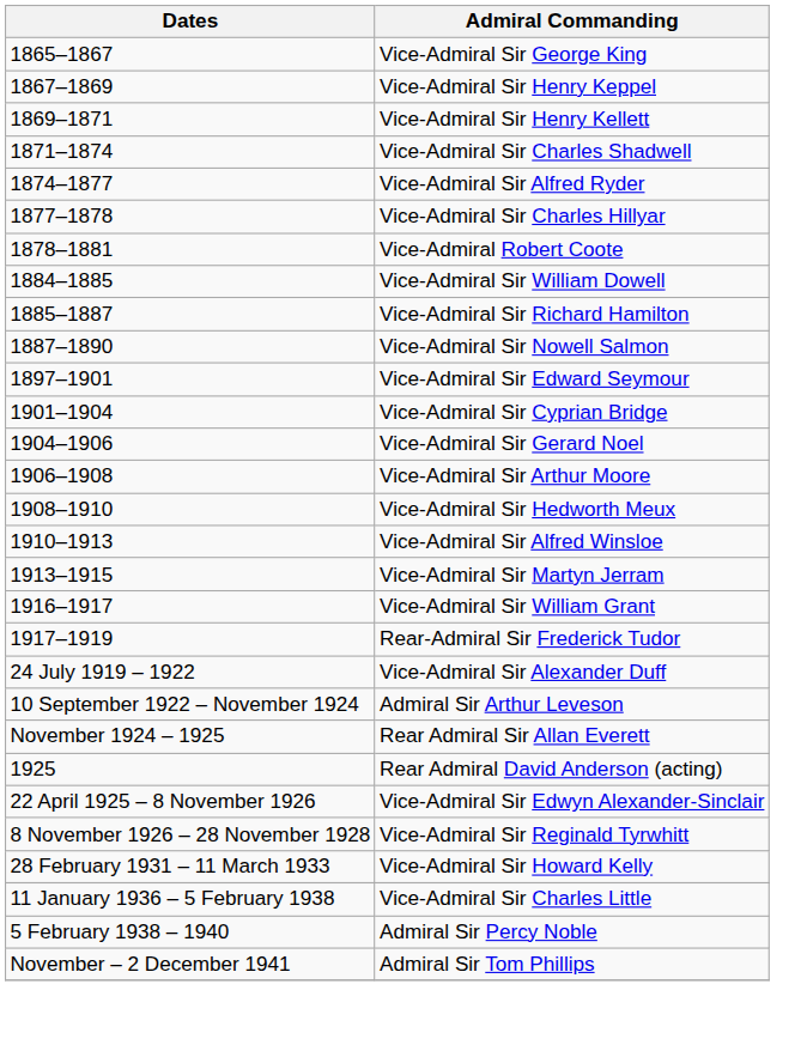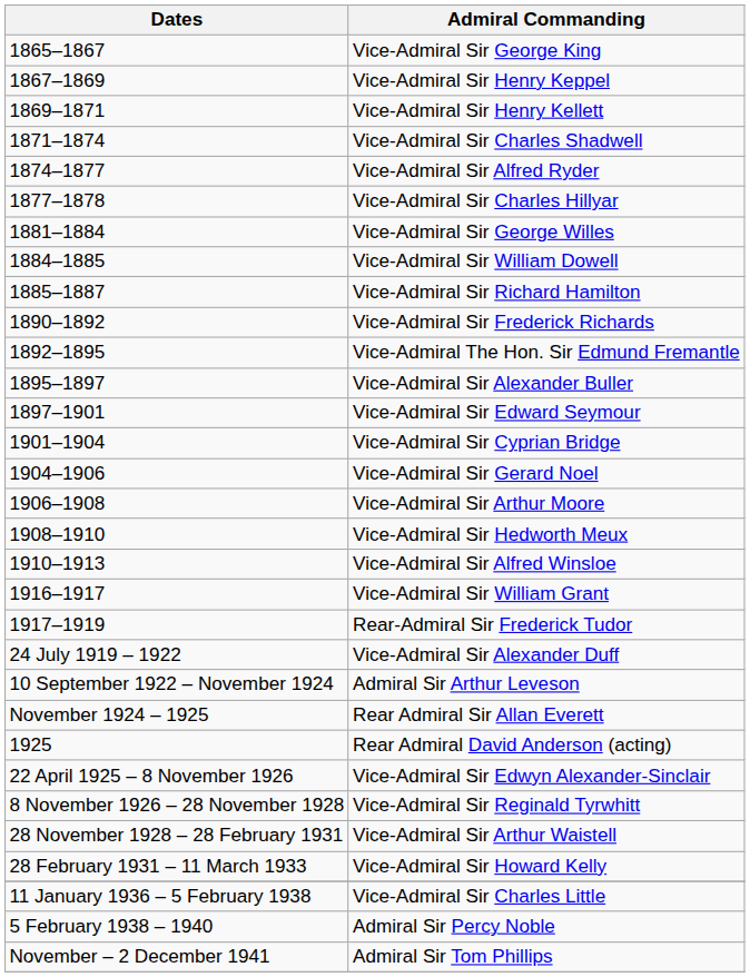- row: 1878–1881 | Vice-Admiral Robert Coote
+ row: 1881–1884 | Vice-Admiral Sir George Willes
- row: 1887–1890 | Vice-Admiral Sir Nowell Salmon
+ row: 1890–1892 | Vice-Admiral Sir Frederick Richards
+ row: 1892–1895 | Vice-Admiral The Hon. Sir Edmund Fremantle
+ row: 1895–1897 | Vice-Admiral Sir Alexander Buller
- row: 1913–1915 | Vice-Admiral Sir Martyn Jerram
+ row: 28 November 1928 – 28 February 1931 | Vice-Admiral Sir Arthur Waistell
